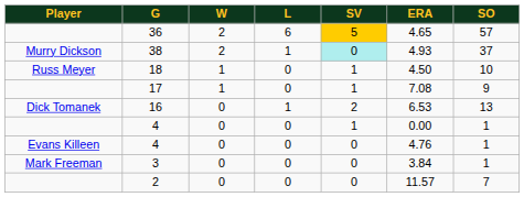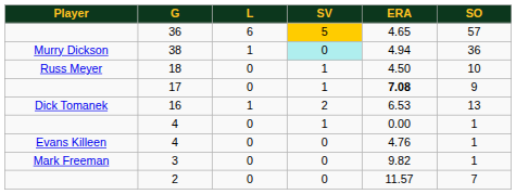- column: W | 2 | 2 | 1 | 1 | 0 | 0 | 0 | 0 | 0
38 | ERA: 4.93 -> 4.94
38 | SO: 37 -> 36
17 | ERA: normal -> bold
3 | ERA: 3.84 -> 9.82
